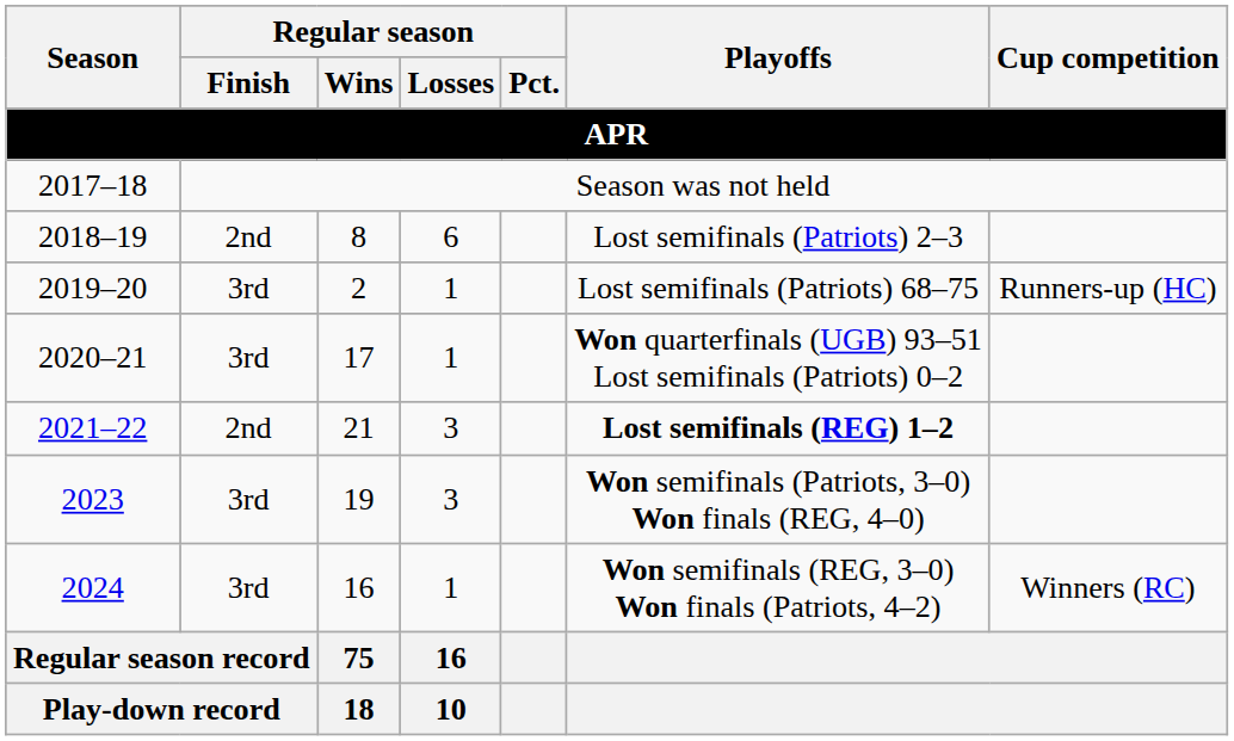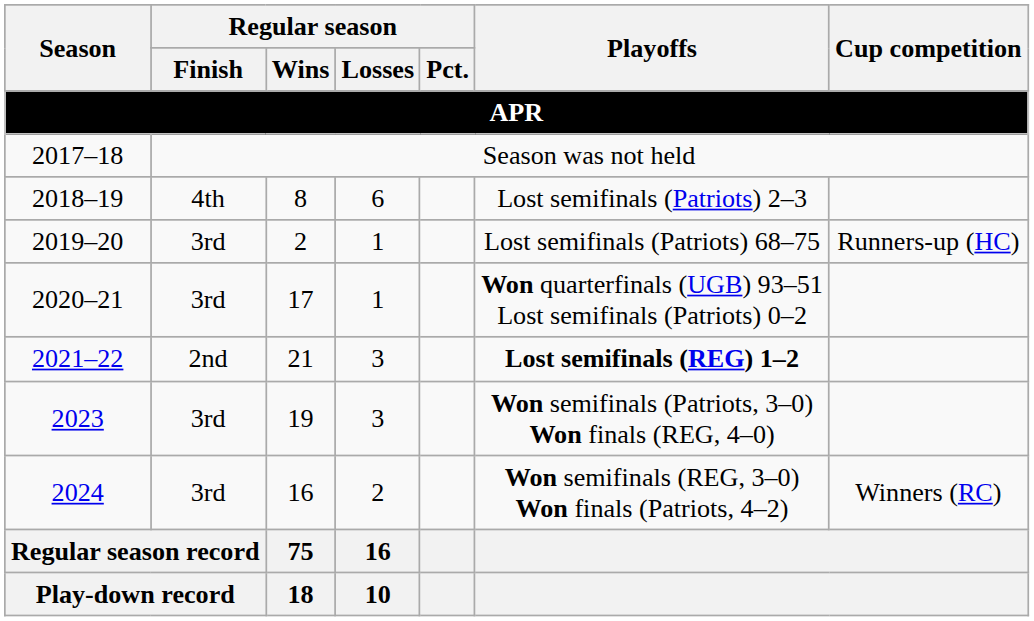2018–19 | Regular season / Finish: 2nd -> 4th
2024 | Regular season / Losses: 1 -> 2
